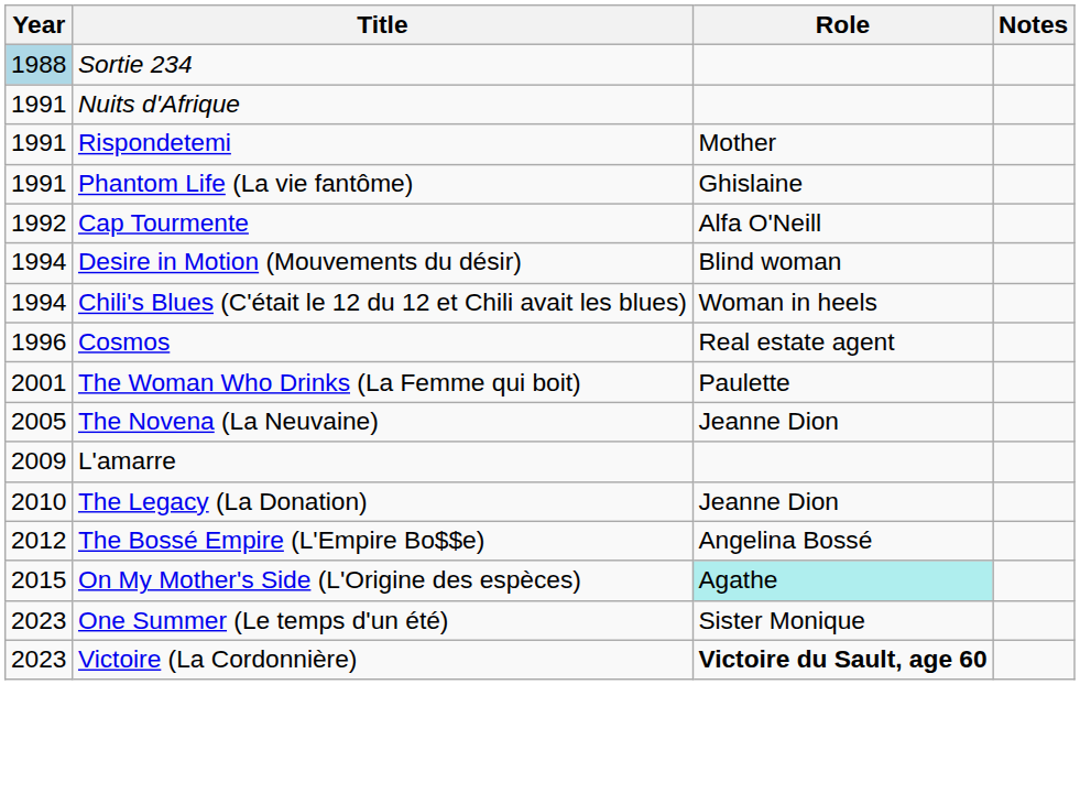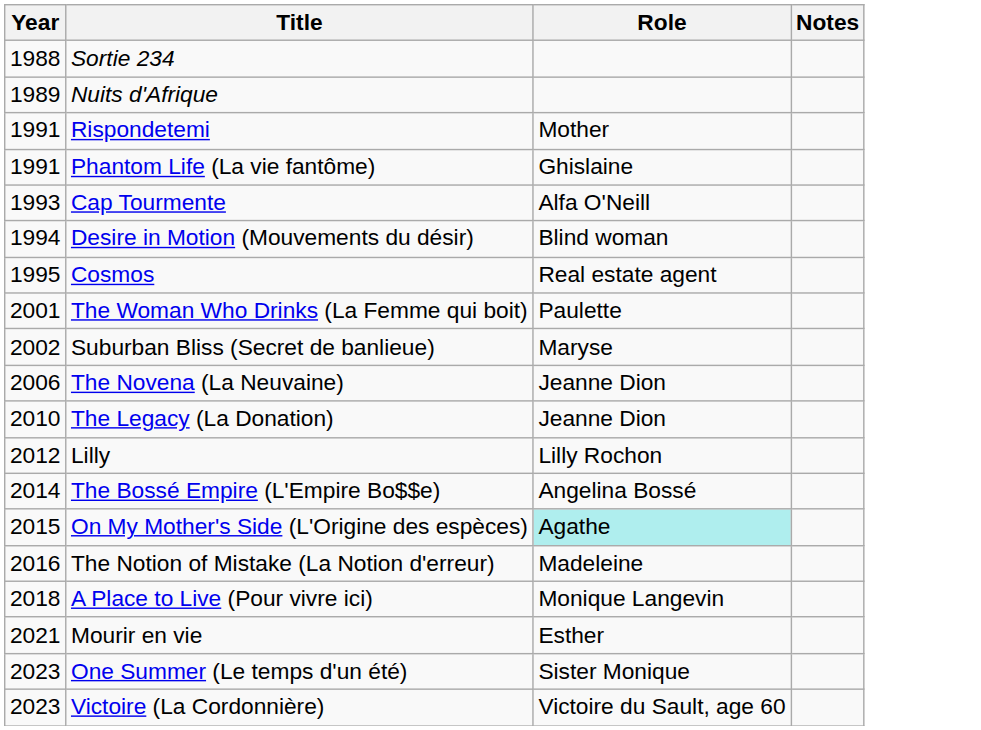Sortie 234 | Year: lightblue background -> no background
Nuits d'Afrique | Year: 1991 -> 1989
Cap Tourmente | Year: 1992 -> 1993
- row: 1994 | Chili's Blues (C'était le 12 du 12 et Chili avait les blues) | Woman in heels
Cosmos | Year: 1996 -> 1995
+ row: 2002 | Suburban Bliss (Secret de banlieue) | Maryse
The Novena (La Neuvaine) | Year: 2005 -> 2006
- row: 2009 | L'amarre
+ row: 2012 | Lilly | Lilly Rochon
The Bossé Empire (L'Empire Bo$$e) | Year: 2012 -> 2014
+ row: 2016 | The Notion of Mistake (La Notion d'erreur) | Madeleine
+ row: 2018 | A Place to Live (Pour vivre ici) | Monique Langevin
+ row: 2021 | Mourir en vie | Esther
Victoire (La Cordonnière) | Role: bold -> normal
